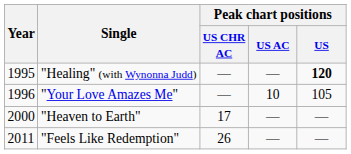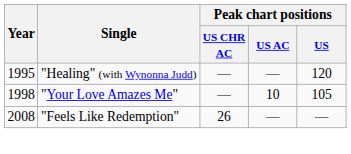"Healing" (with Wynonna Judd) | Peak chart positions / US: bold -> normal
"Your Love Amazes Me" | Year: 1996 -> 1998
- row: 2000 | "Heaven to Earth" | 17 | — | —
"Feels Like Redemption" | Year: 2011 -> 2008
